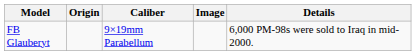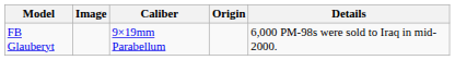columns swapped: Image <-> Origin
